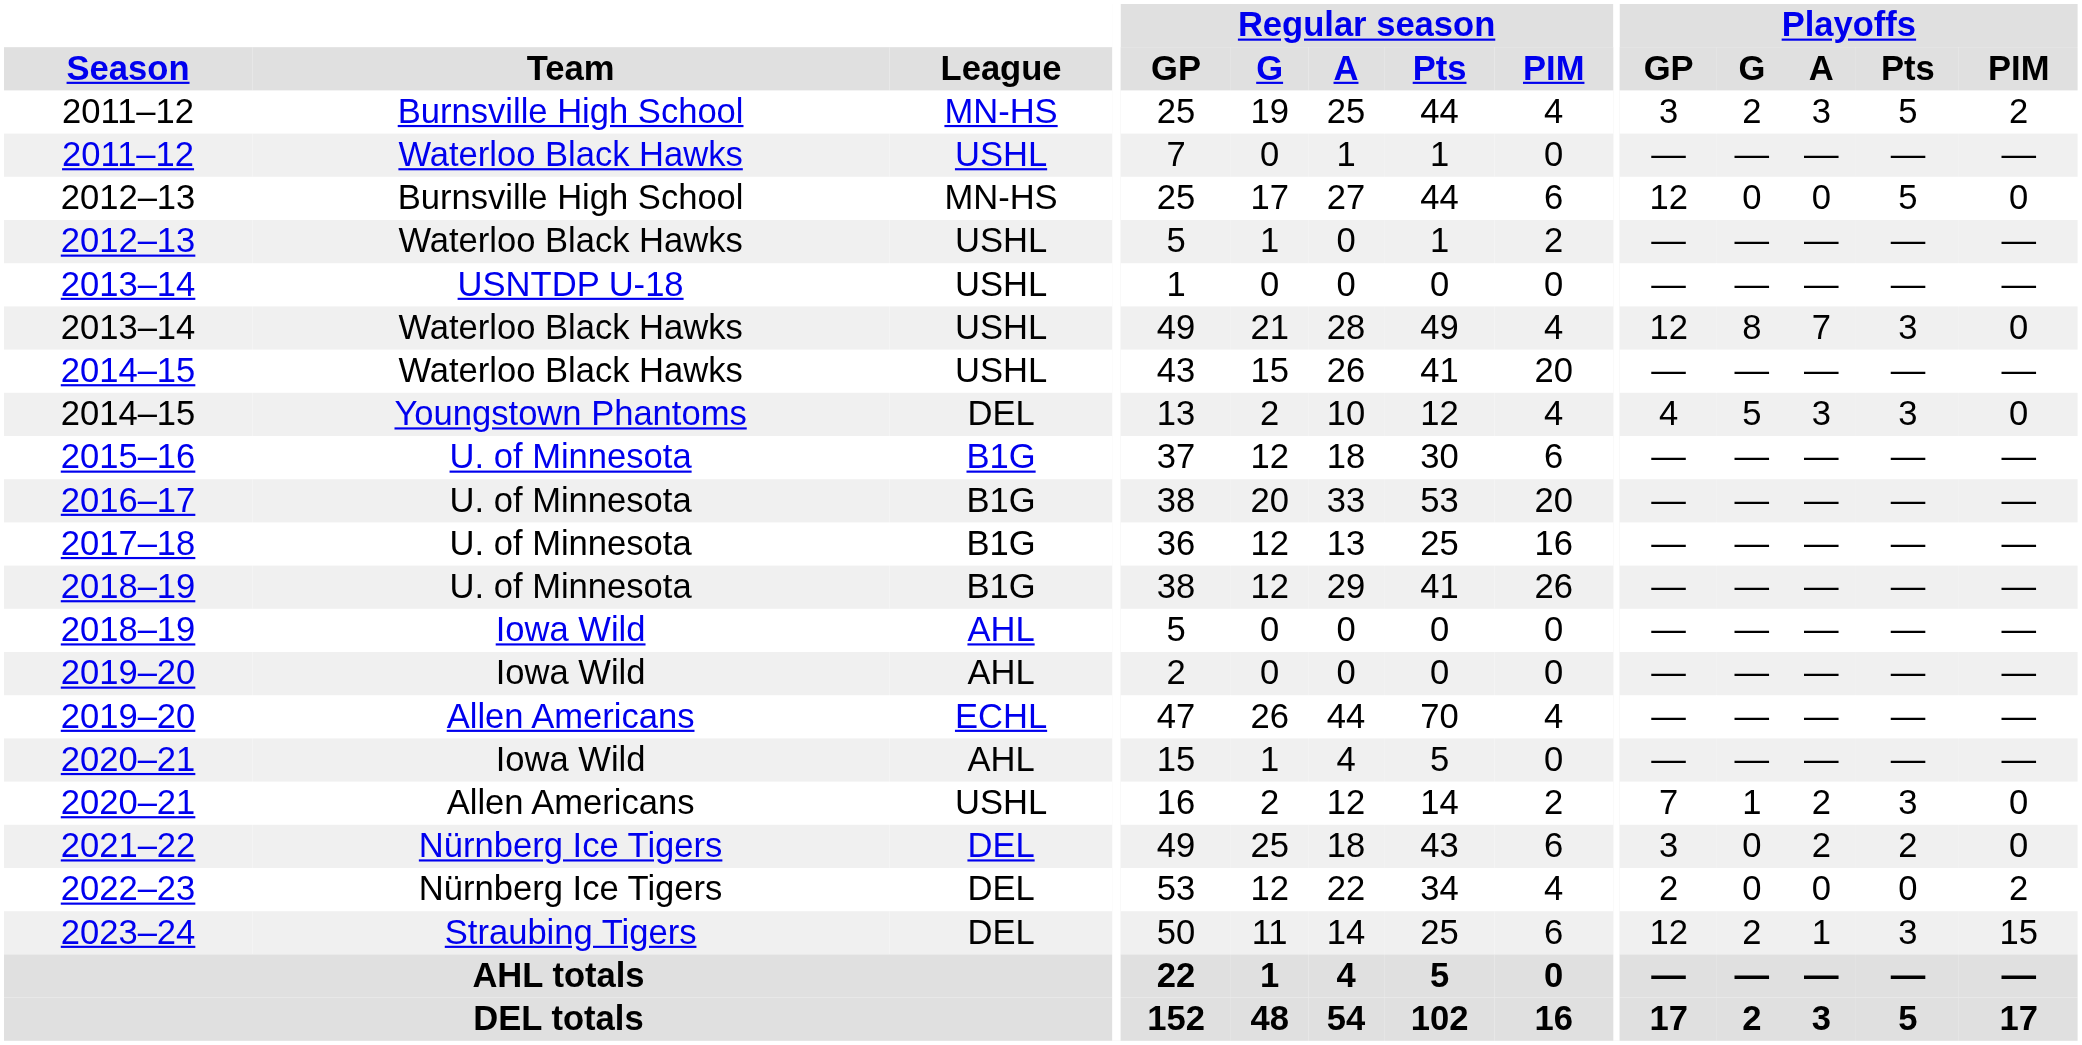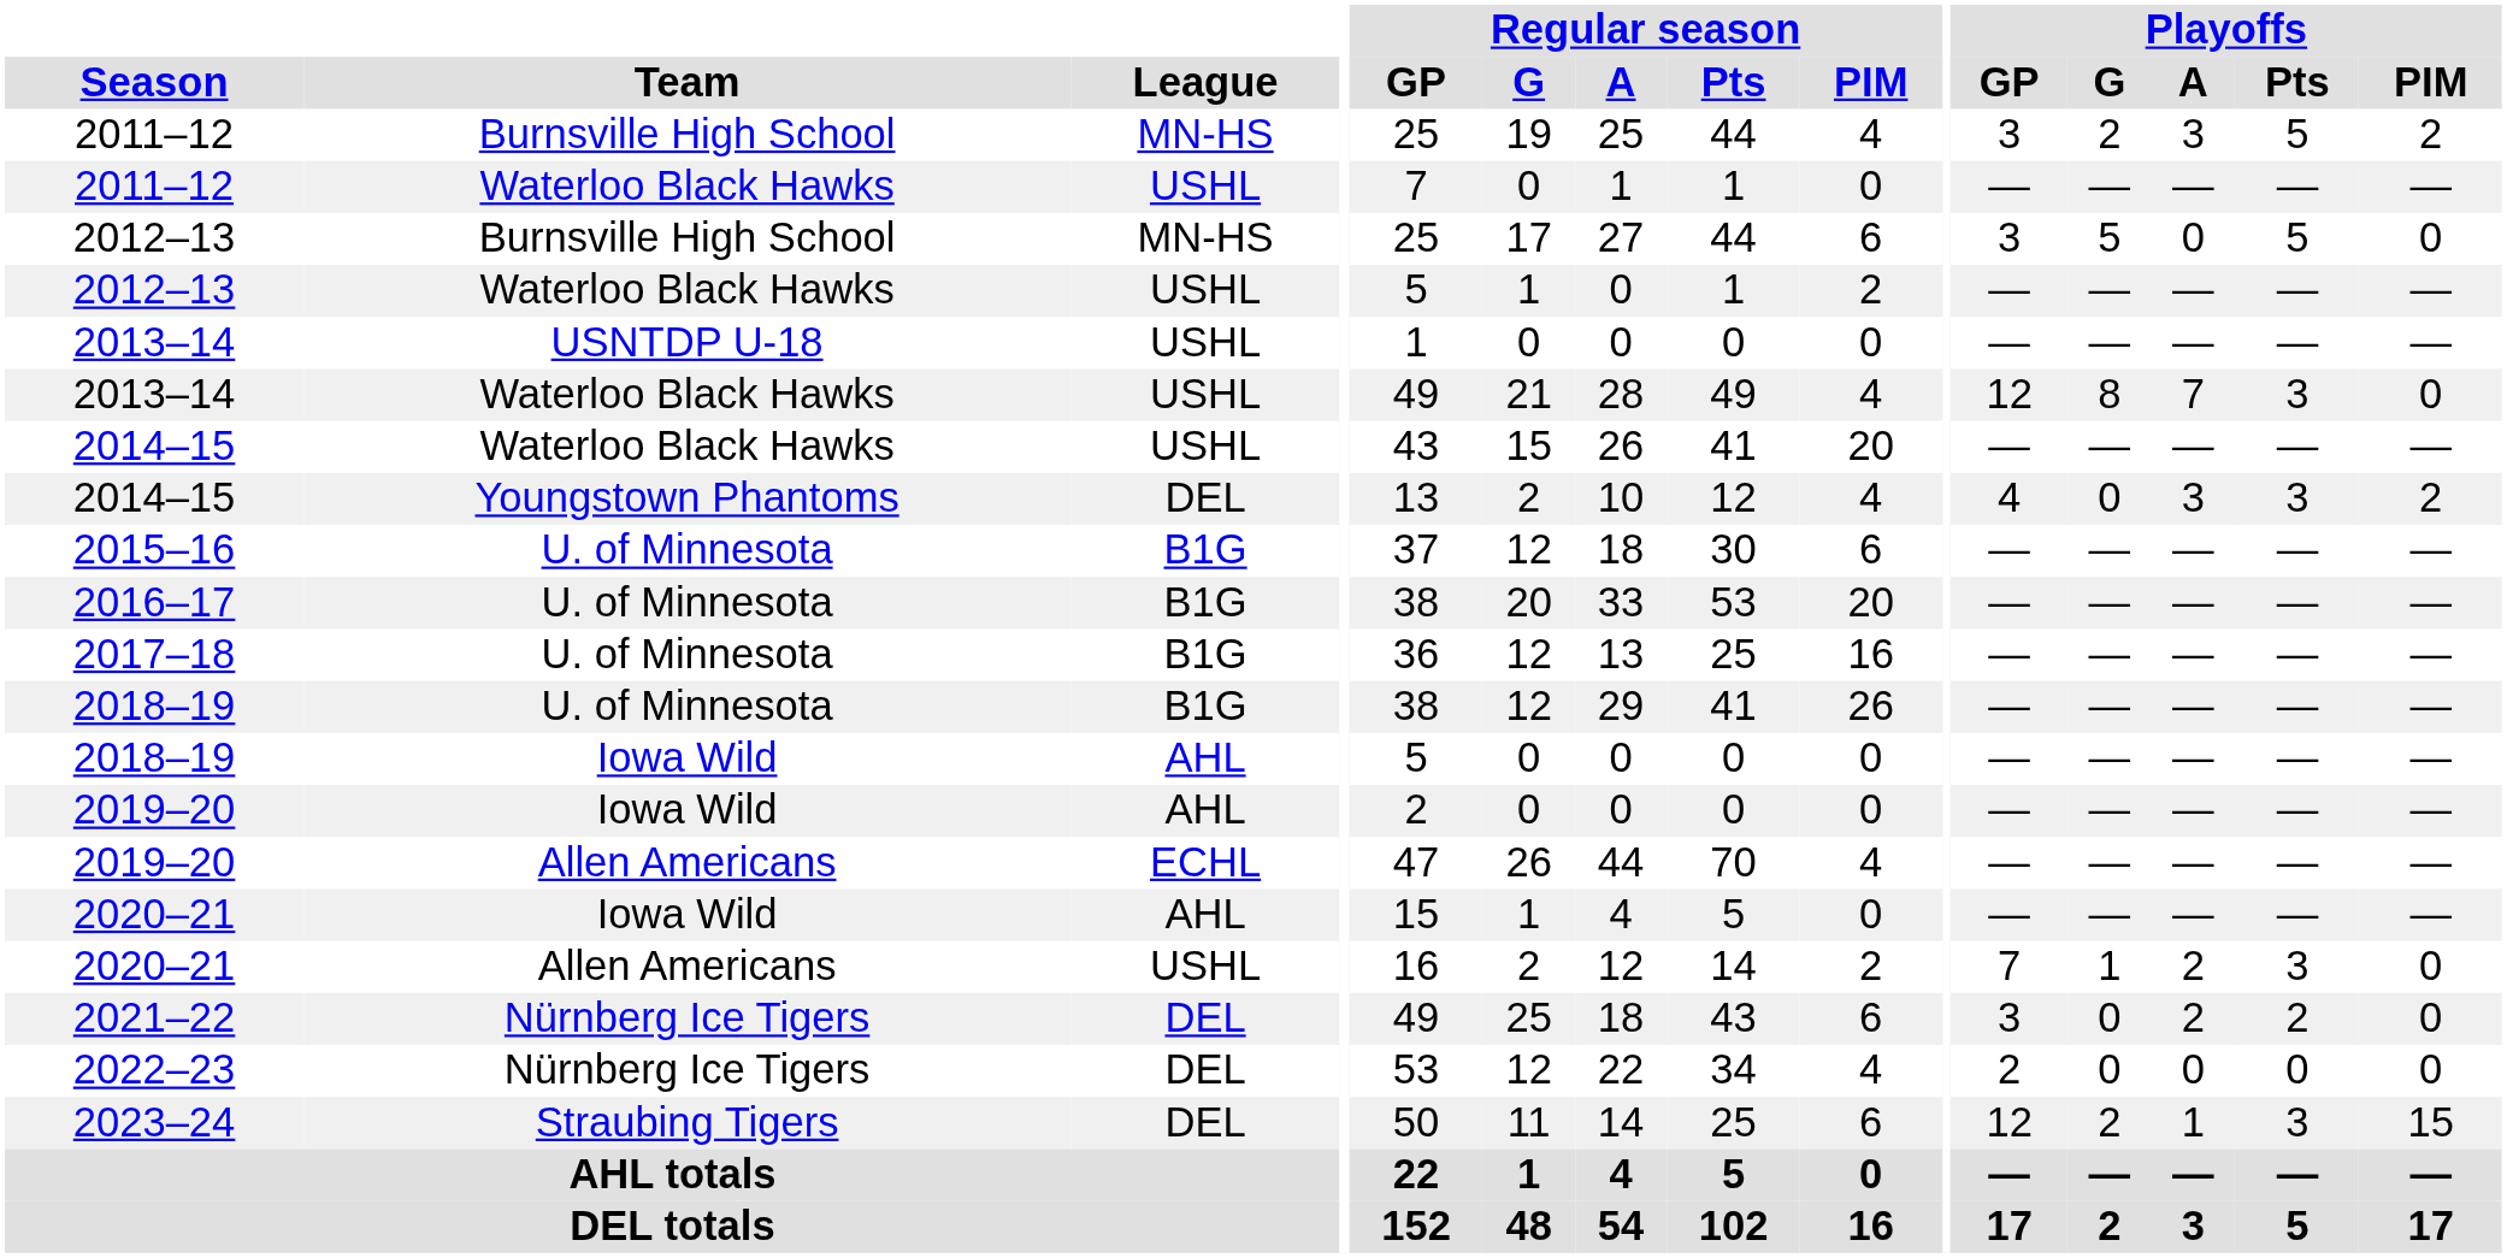2012–13 / Burnsville High School | Playoffs / GP: 12 -> 3
2012–13 / Burnsville High School | Playoffs / G: 0 -> 5
2014–15 / Youngstown Phantoms | Playoffs / G: 5 -> 0
2014–15 / Youngstown Phantoms | Playoffs / PIM: 0 -> 2
2022–23 | Playoffs / PIM: 2 -> 0
